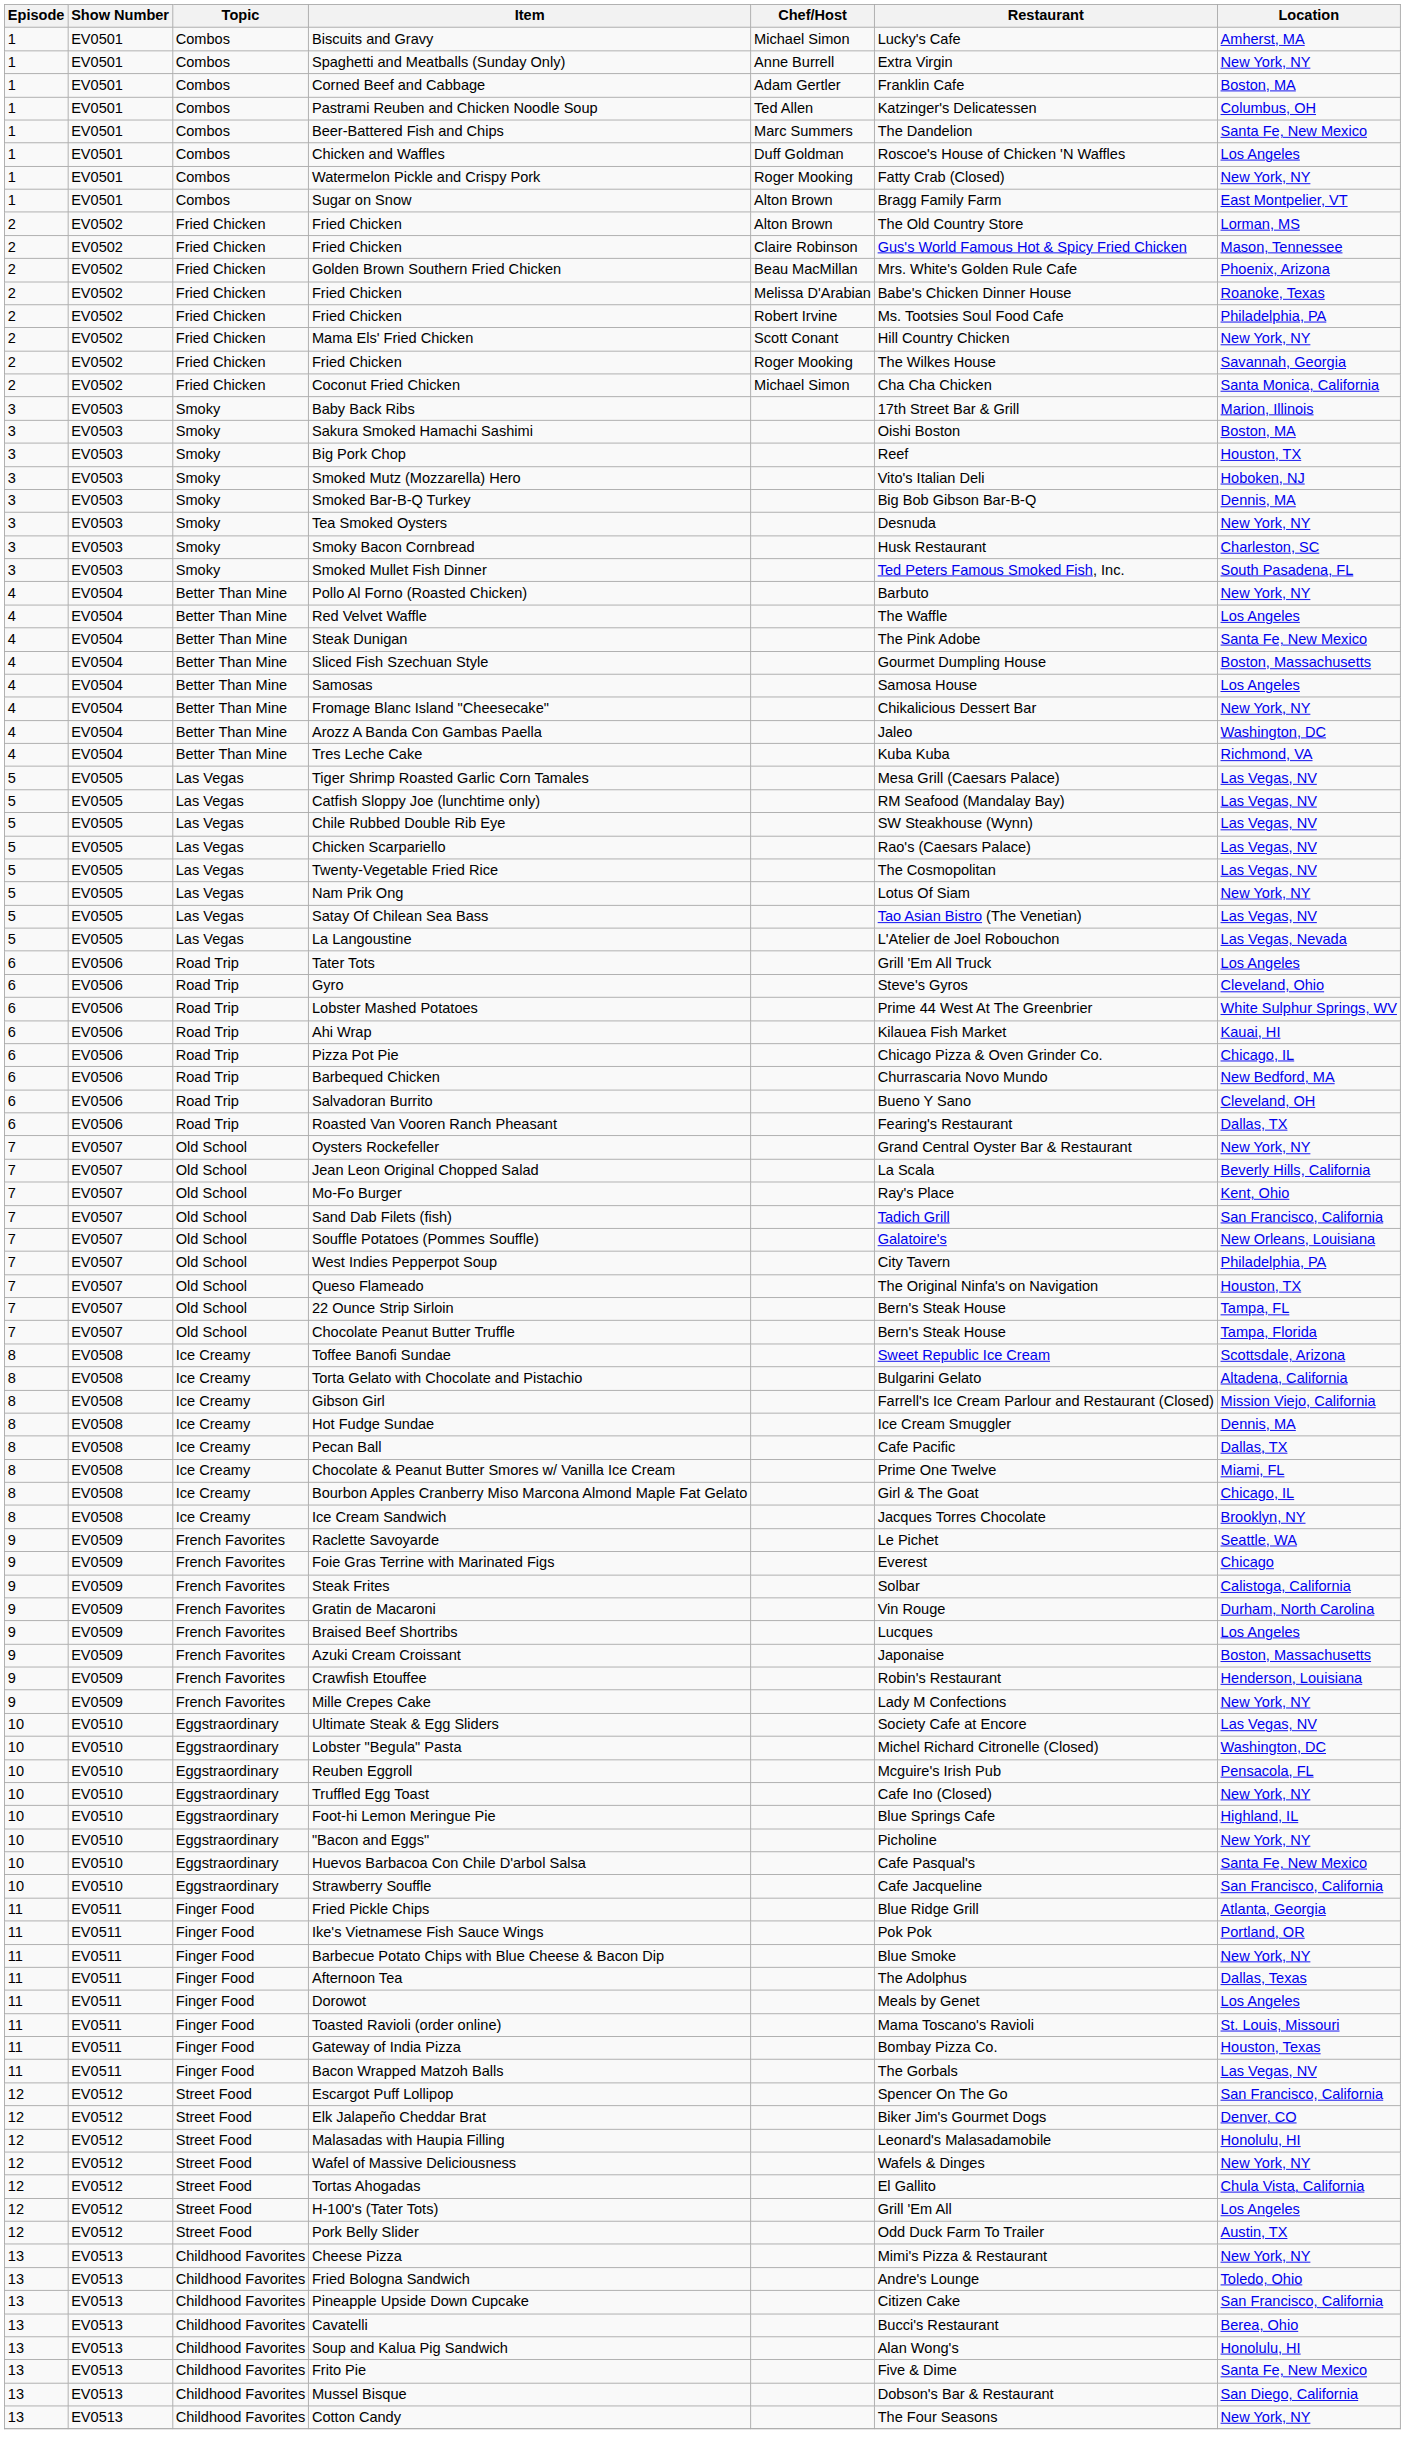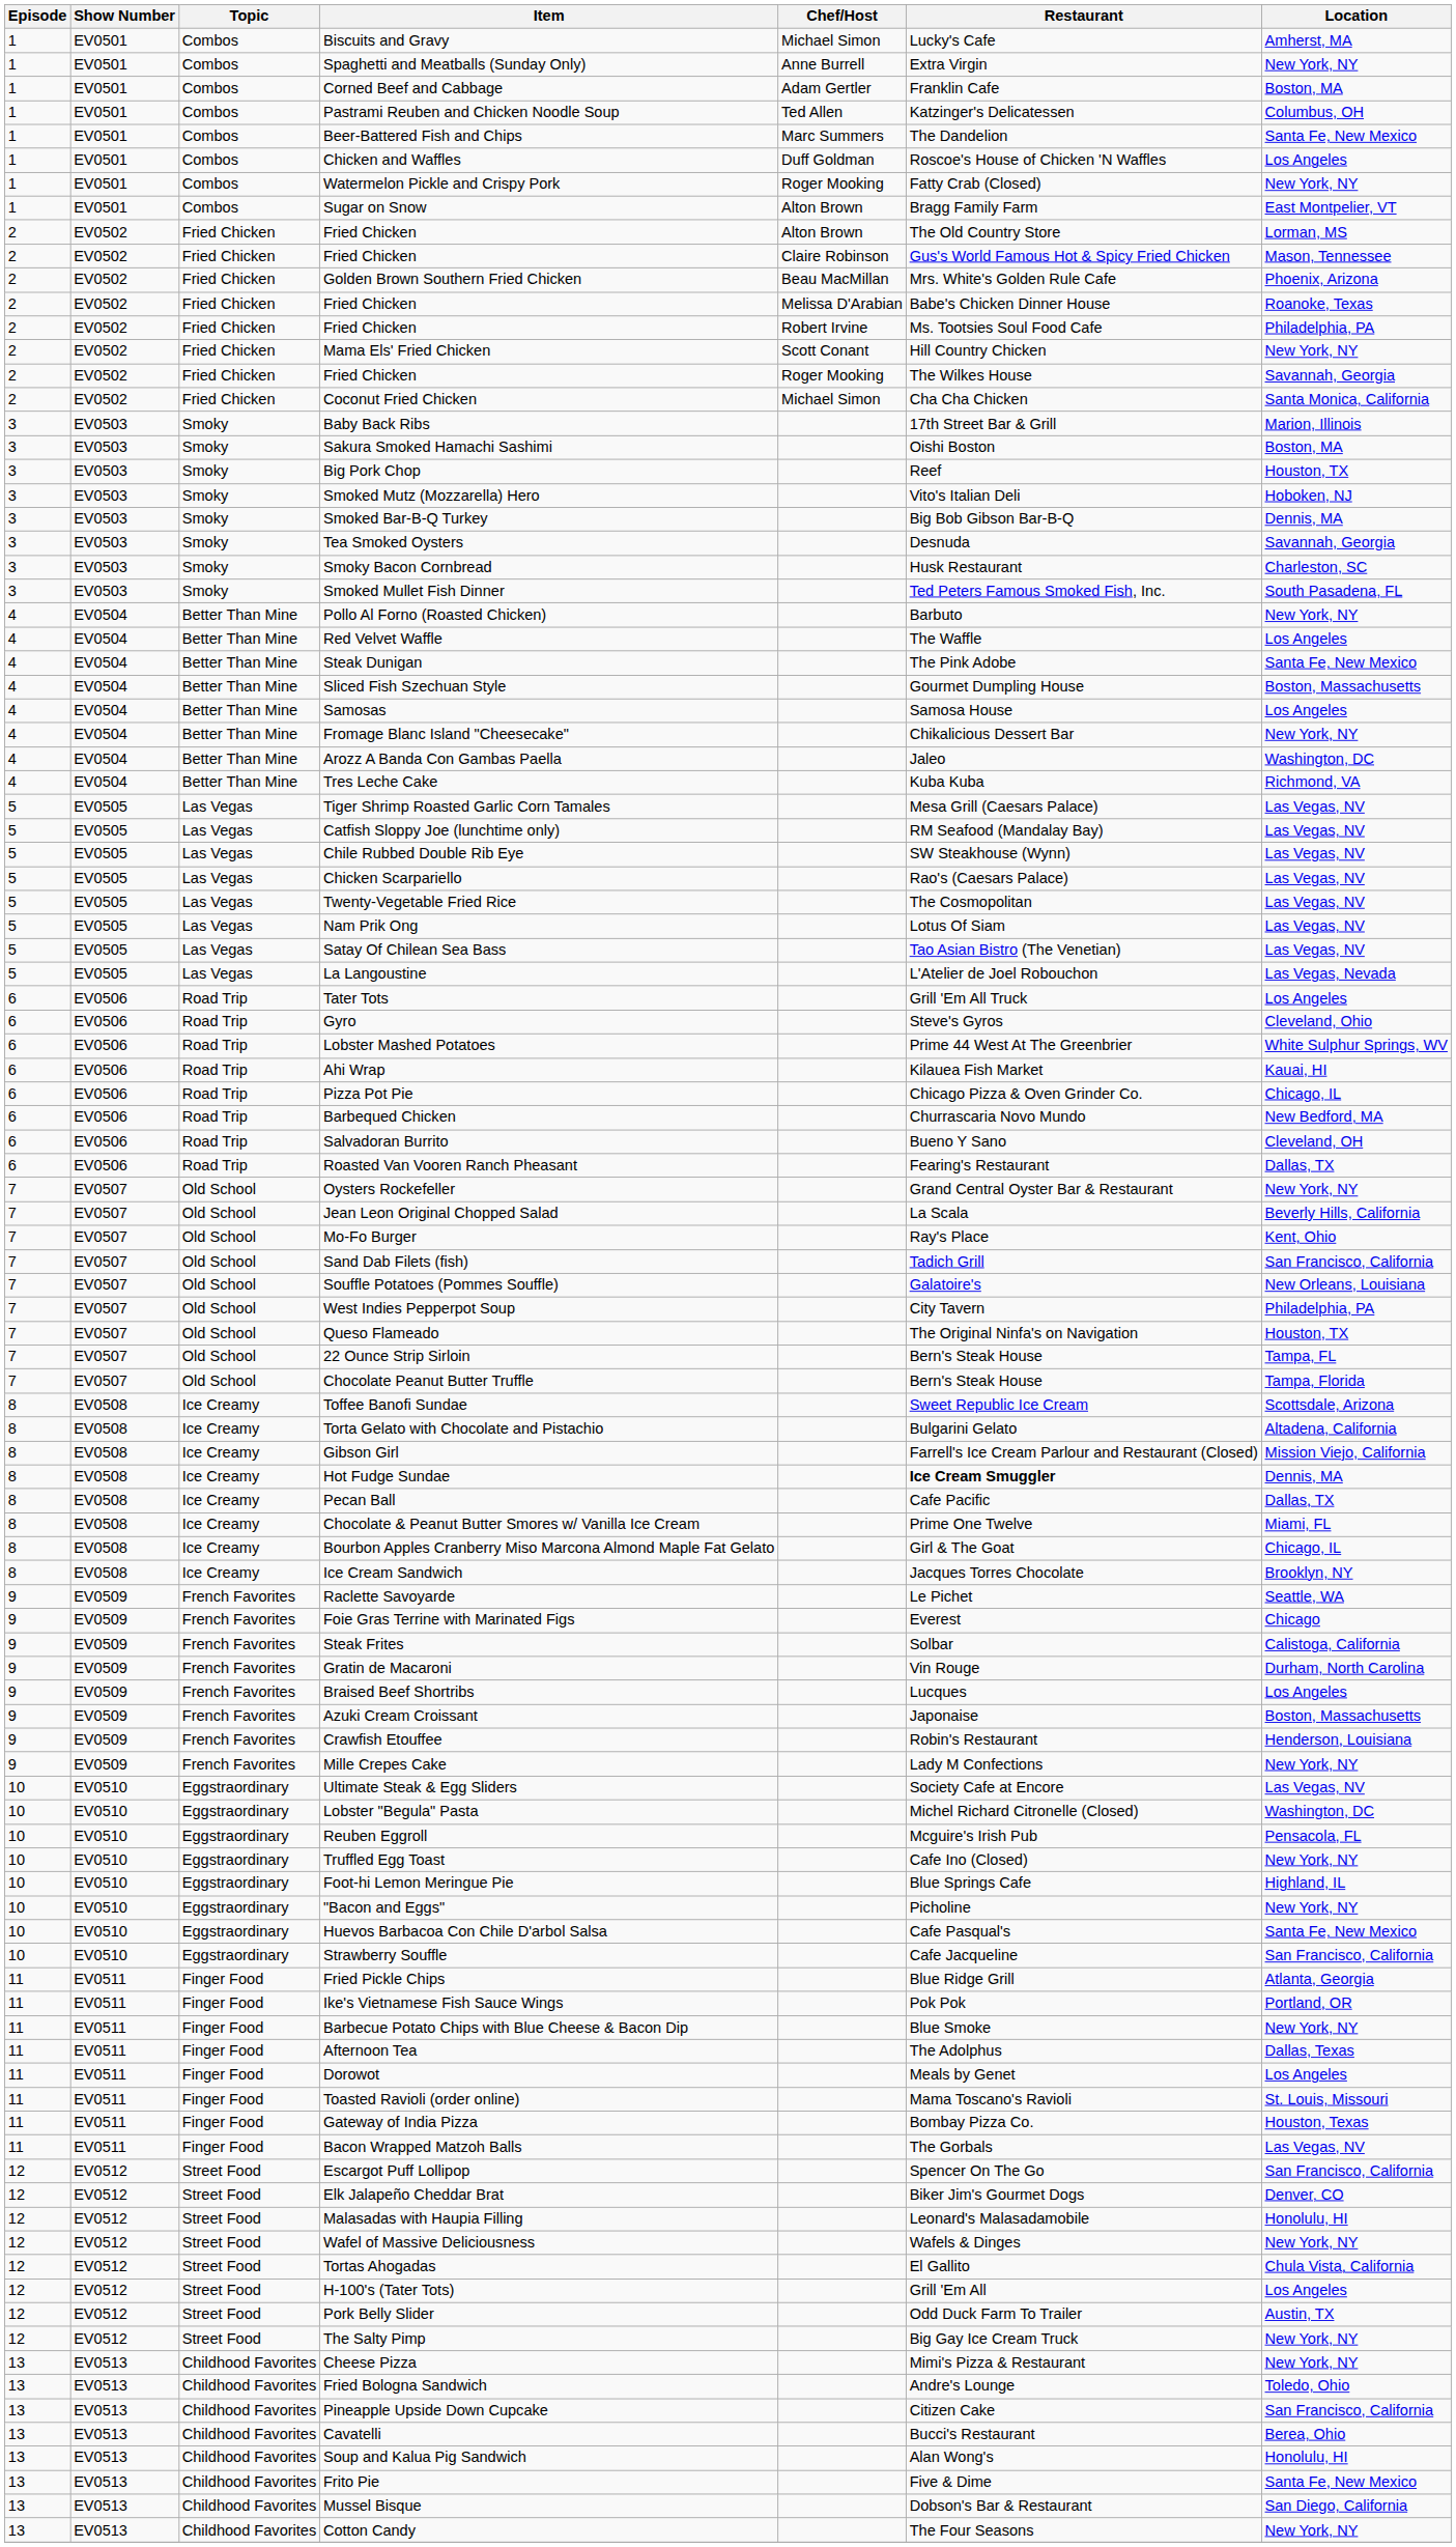Tea Smoked Oysters | Location: New York, NY -> Savannah, Georgia
Nam Prik Ong | Location: New York, NY -> Las Vegas, NV
Hot Fudge Sundae | Restaurant: normal -> bold
+ row: 12 | EV0512 | Street Food | The Salty Pimp | Big Gay Ice Cream Truck | New York, NY
